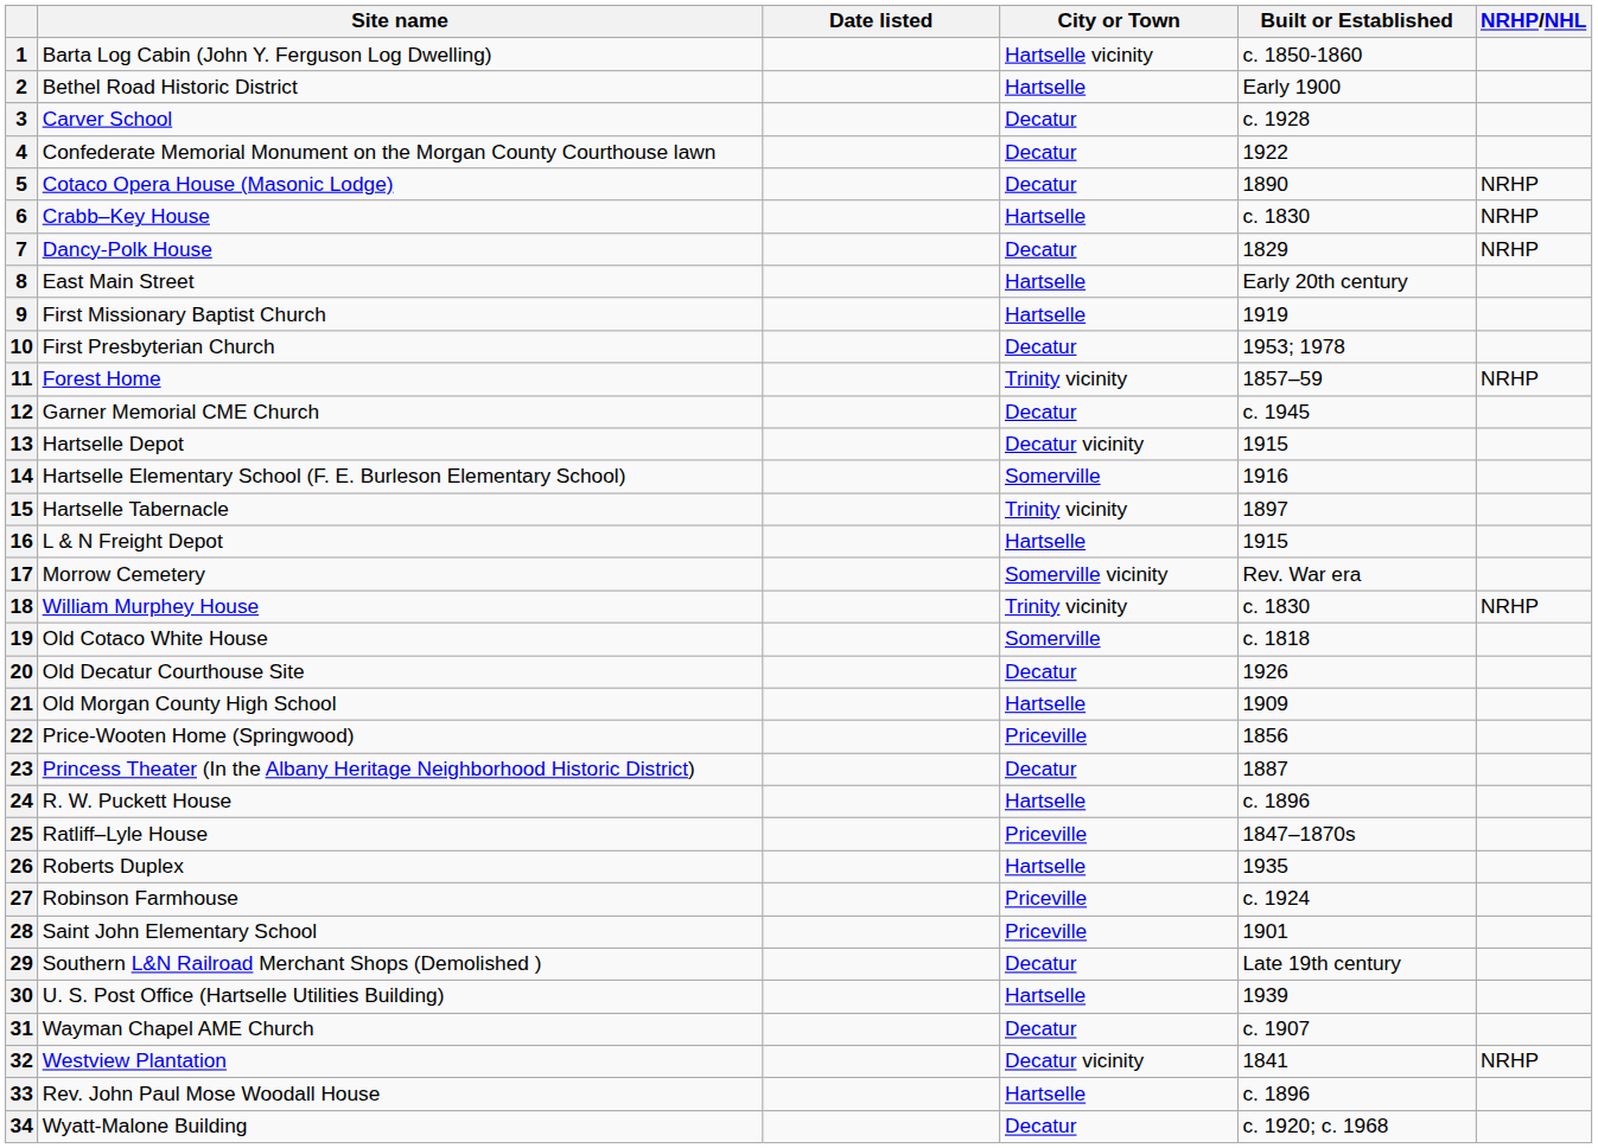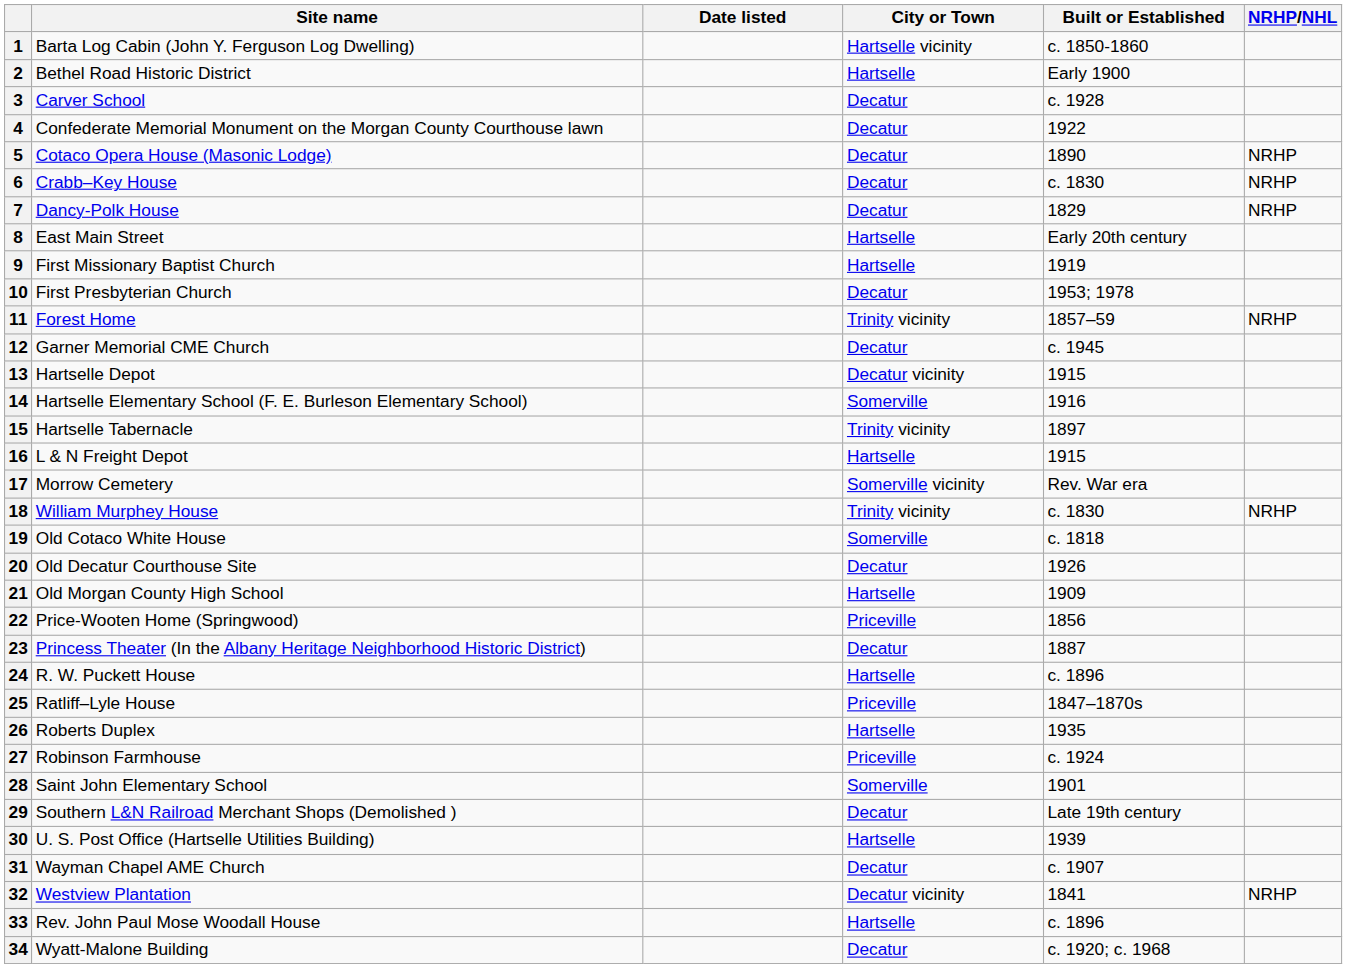6 | City or Town: Hartselle -> Decatur
28 | City or Town: Priceville -> Somerville
